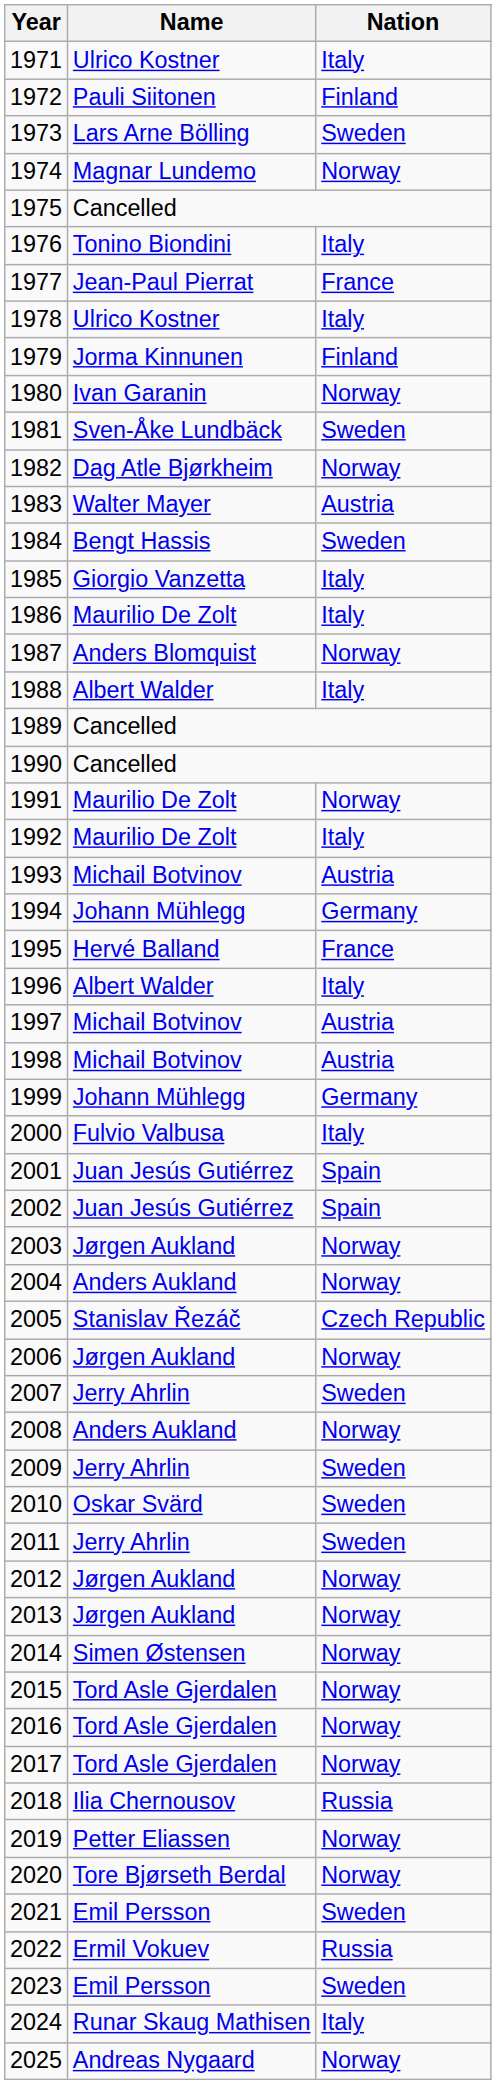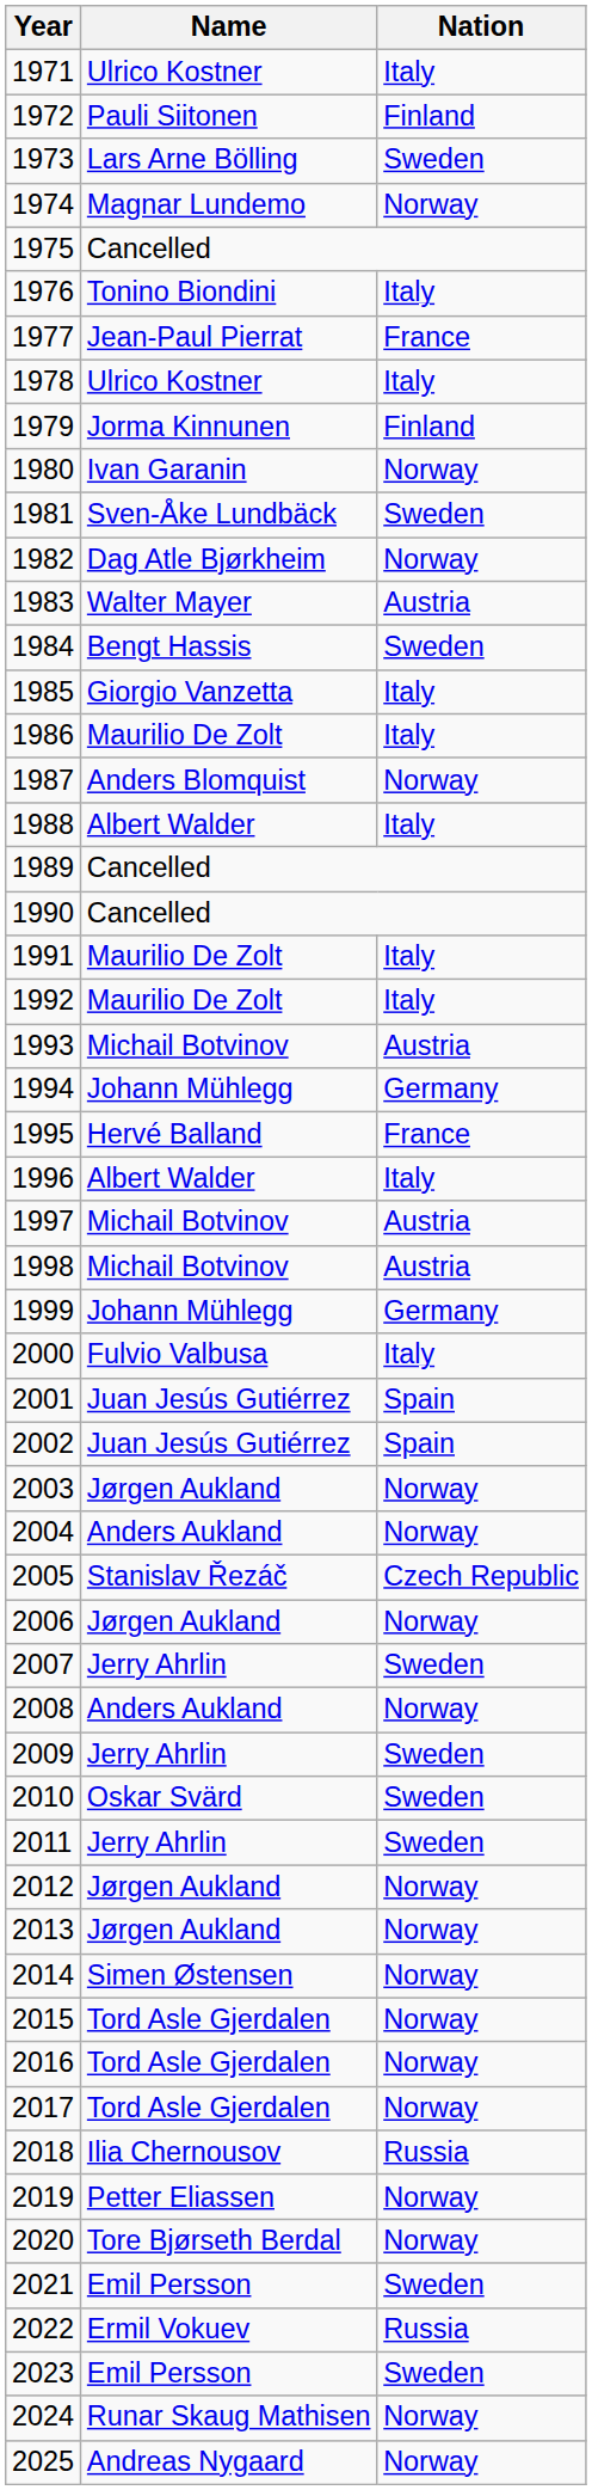1991 | Nation: Norway -> Italy
2024 | Nation: Italy -> Norway
